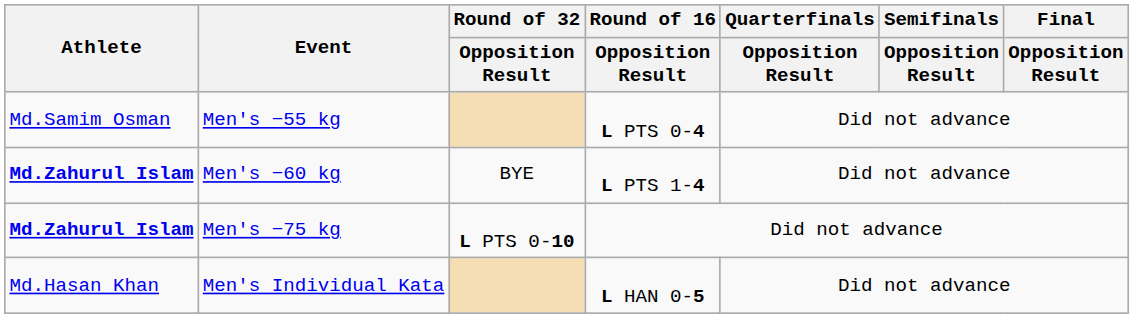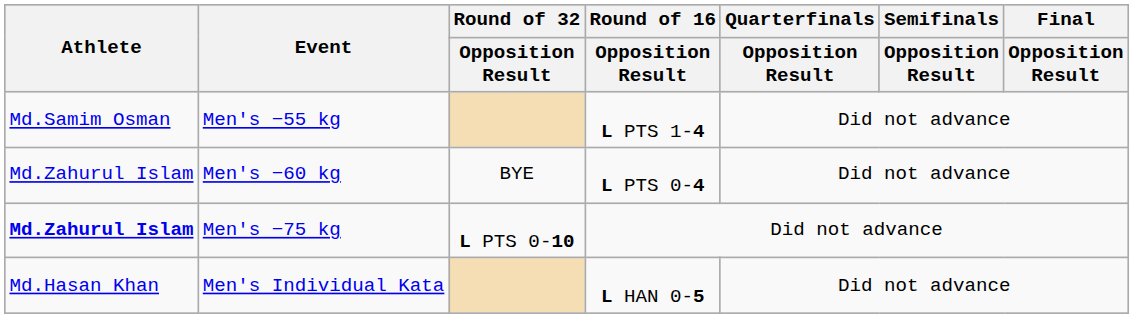Men's −55 kg | Round of 16 / Opposition Result: L PTS 0-4 -> L PTS 1-4
Men's −60 kg | Athlete: bold -> normal
Men's −60 kg | Round of 16 / Opposition Result: L PTS 1-4 -> L PTS 0-4
